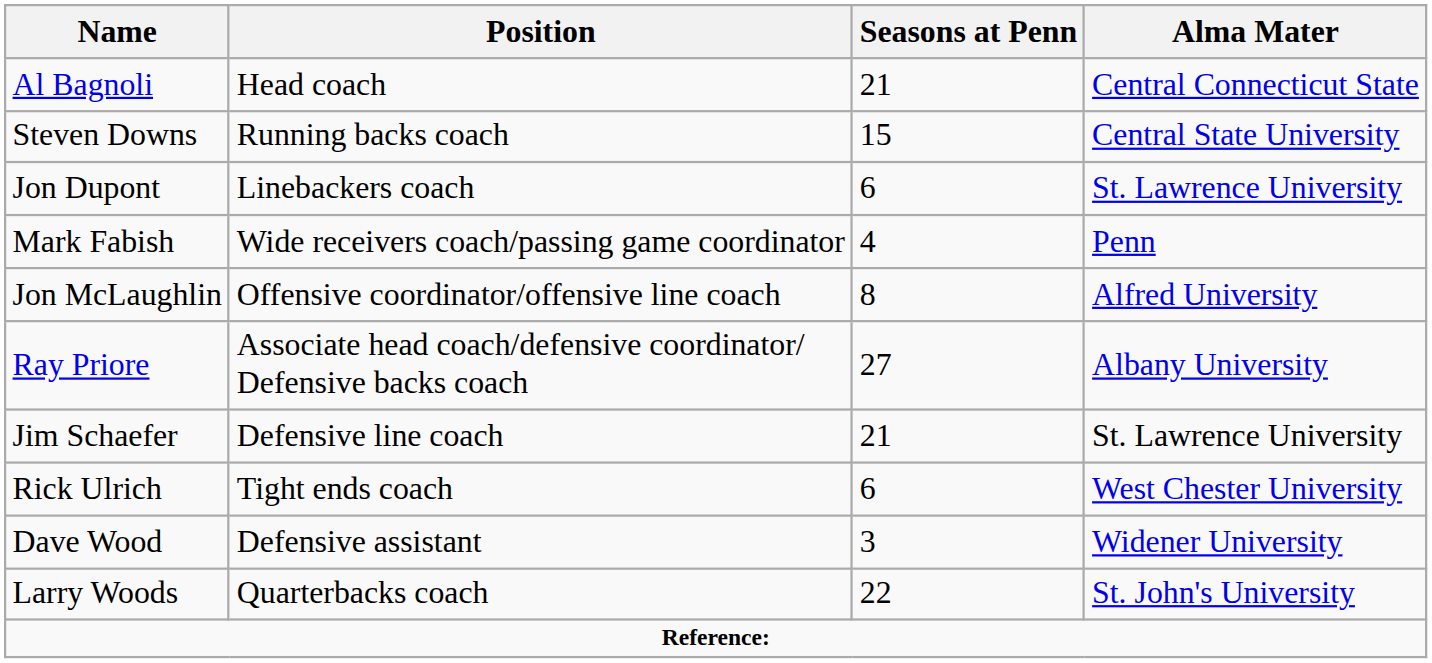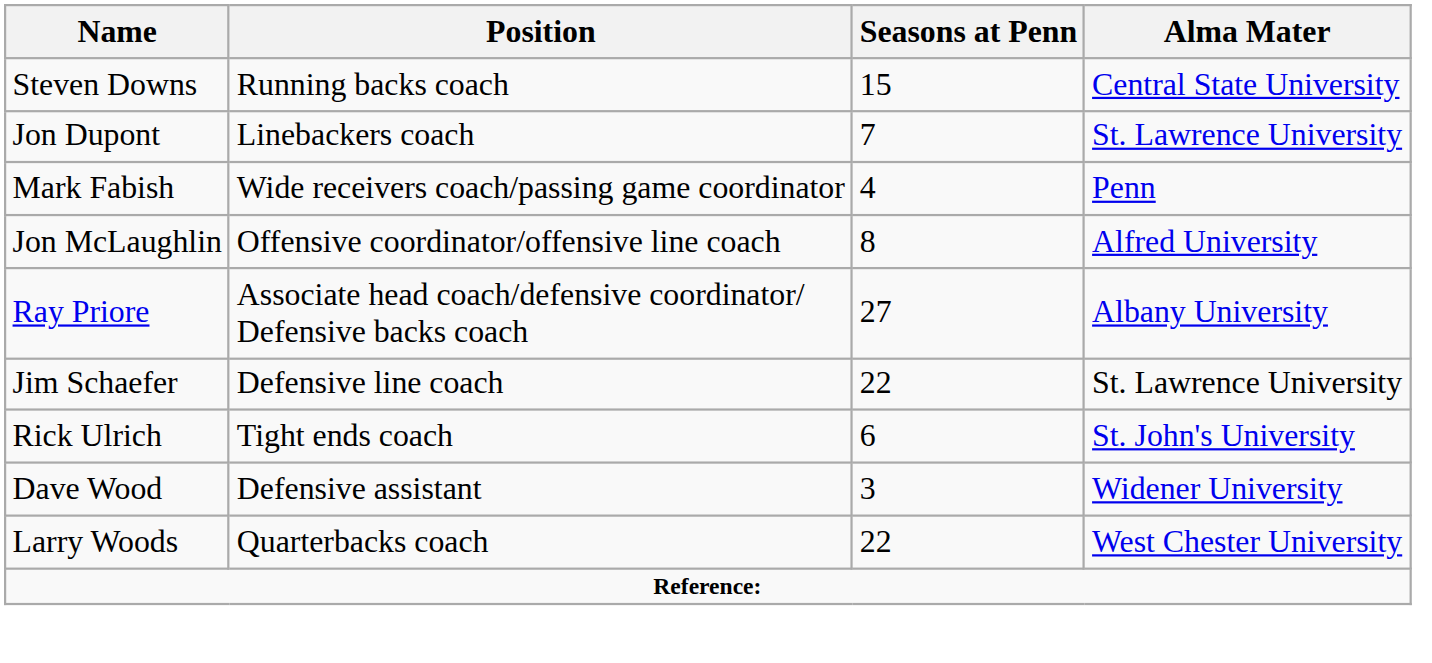- row: Al Bagnoli | Head coach | 21 | Central Connecticut State
Jon Dupont | Seasons at Penn: 6 -> 7
Jim Schaefer | Seasons at Penn: 21 -> 22
Rick Ulrich | Alma Mater: West Chester University -> St. John's University
Larry Woods | Alma Mater: St. John's University -> West Chester University
